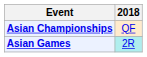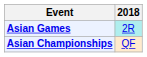rows swapped: Asian Championships <-> Asian Games
